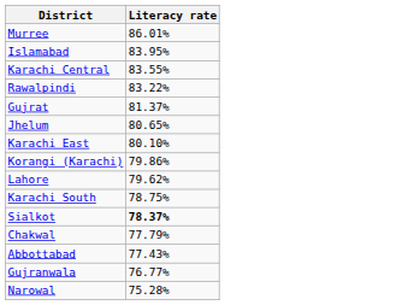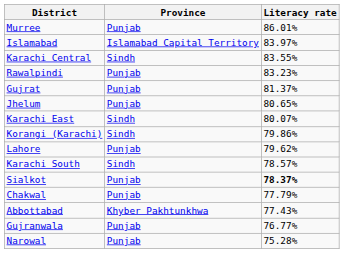+ column: Province | Punjab | Islamabad Capital Territory | Sindh | Punjab | Punjab | Punjab | Sindh | Sindh | Punjab | Sindh | Punjab | Punjab | Khyber Pakhtunkhwa | Punjab | Punjab
Islamabad | Literacy rate: 83.95% -> 83.97%
Rawalpindi | Literacy rate: 83.22% -> 83.23%
Karachi East | Literacy rate: 80.10% -> 80.07%
Karachi South | Literacy rate: 78.75% -> 78.57%
